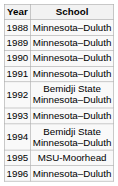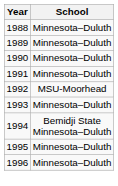1992 | School: Bemidji State Minnesota–Duluth -> MSU-Moorhead
1995 | School: MSU-Moorhead -> Minnesota–Duluth
